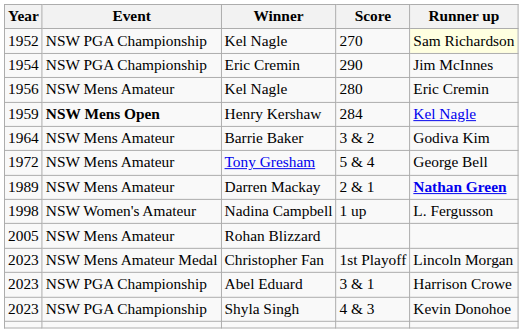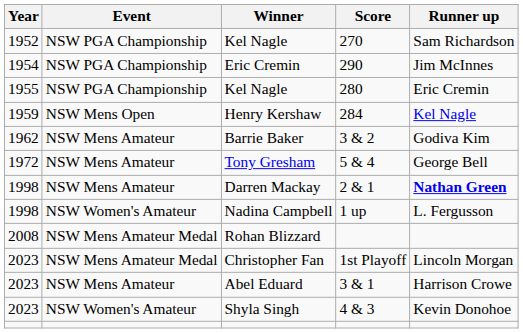Kel Nagle / 270 | Runner up: lightyellow background -> no background
Kel Nagle / 280 | Year: 1956 -> 1955
Kel Nagle / 280 | Event: NSW Mens Amateur -> NSW PGA Championship
Henry Kershaw | Event: bold -> normal
Barrie Baker | Year: 1964 -> 1962
Darren Mackay | Year: 1989 -> 1998
Rohan Blizzard | Year: 2005 -> 2008
Rohan Blizzard | Event: NSW Mens Amateur -> NSW Mens Amateur Medal
Abel Eduard | Event: NSW PGA Championship -> NSW Mens Amateur
Shyla Singh | Event: NSW PGA Championship -> NSW Women's Amateur
